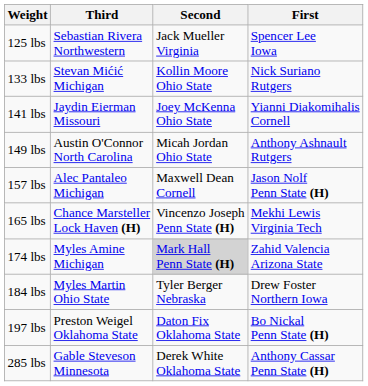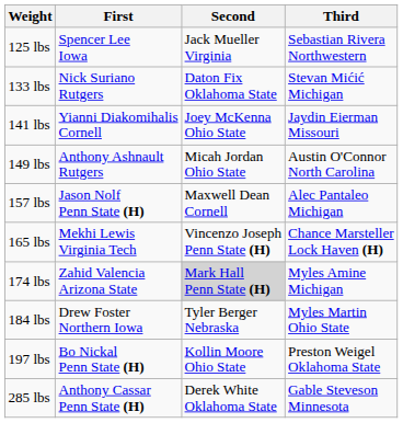columns swapped: First <-> Third
133 lbs | Second: Kollin Moore Ohio State -> Daton Fix Oklahoma State
197 lbs | Second: Daton Fix Oklahoma State -> Kollin Moore Ohio State
